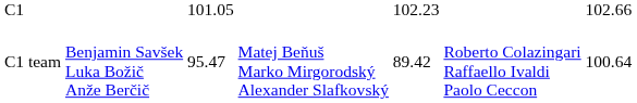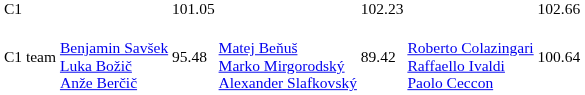C1 team | column 3: 95.47 -> 95.48
